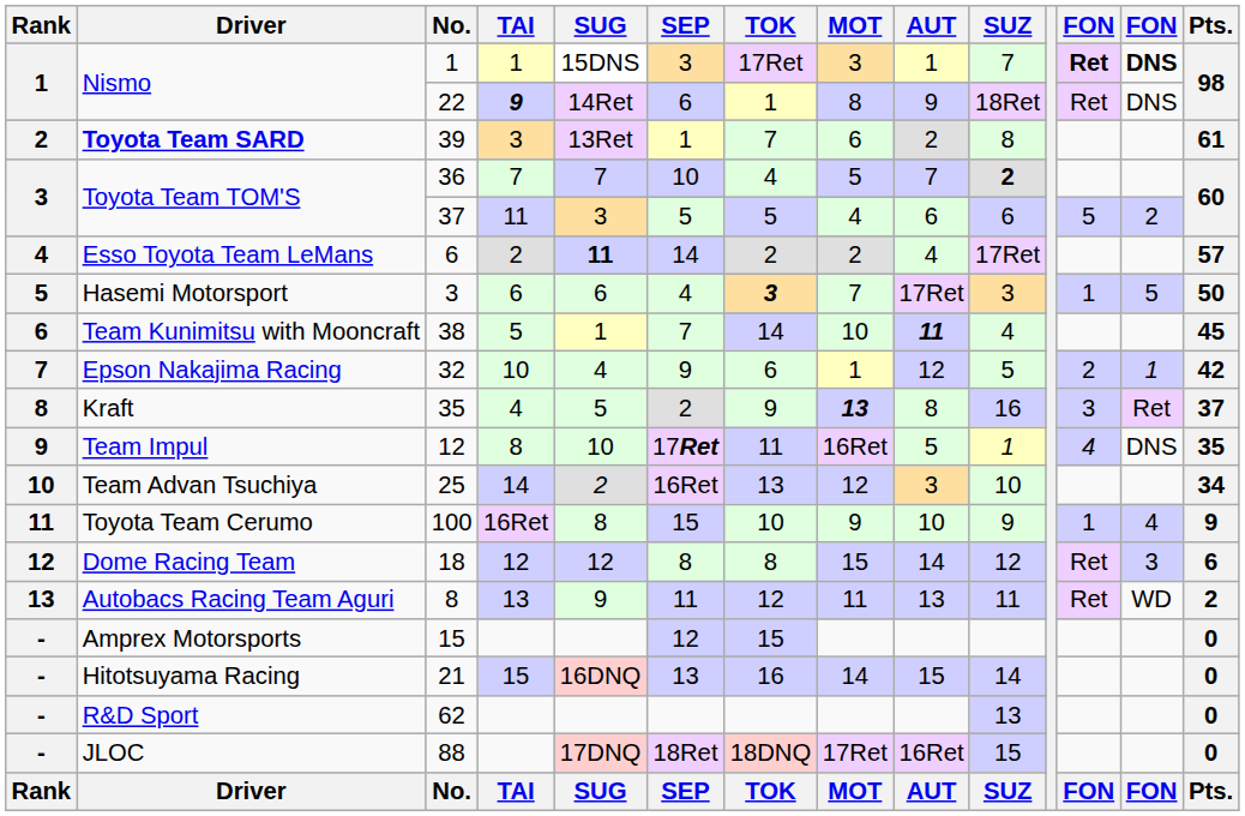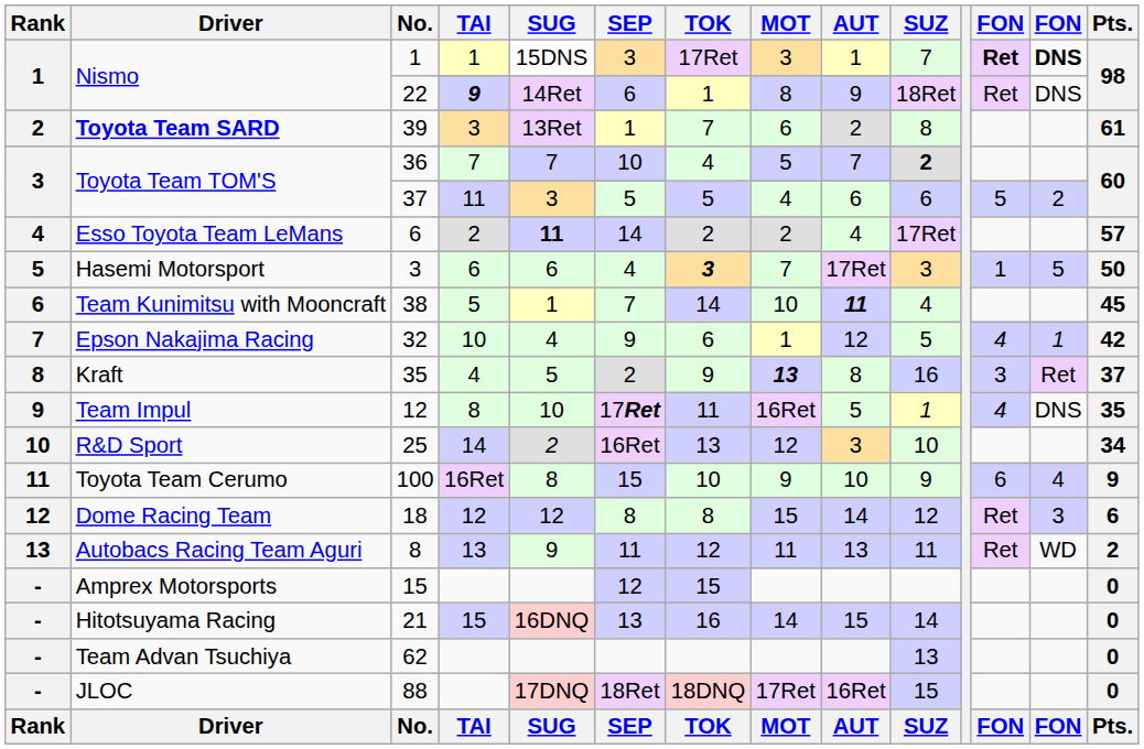32 | column 12: 2 -> 4
25 | Driver: Team Advan Tsuchiya -> R&D Sport
100 | column 12: 1 -> 6
62 | Driver: R&D Sport -> Team Advan Tsuchiya
